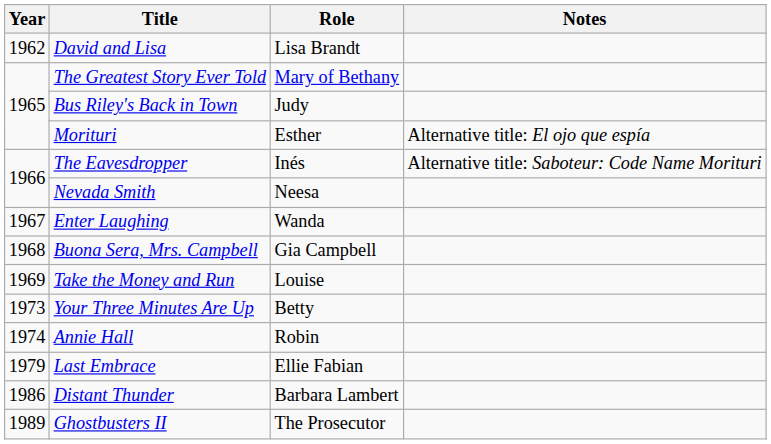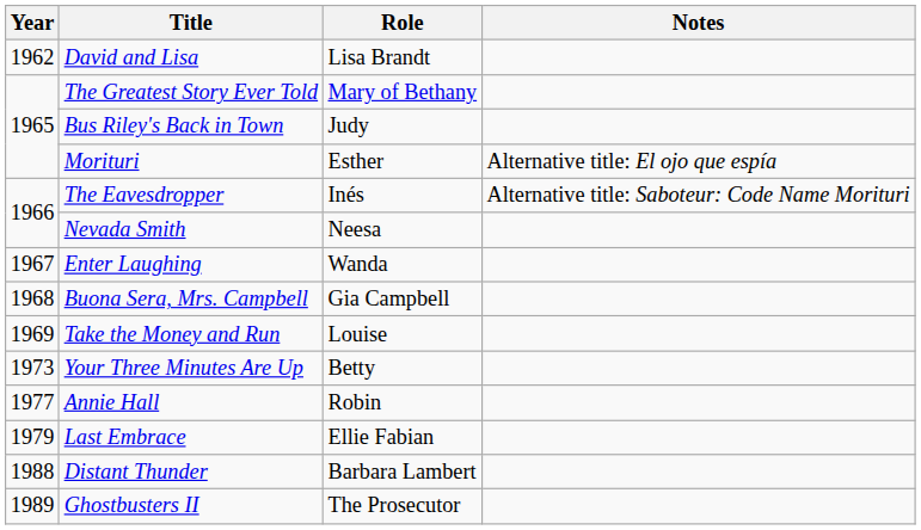Annie Hall | Year: 1974 -> 1977
Distant Thunder | Year: 1986 -> 1988
